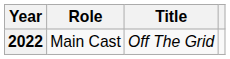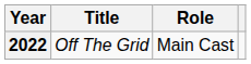columns swapped: Title <-> Role
